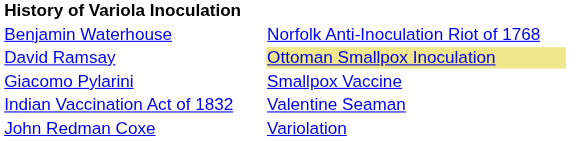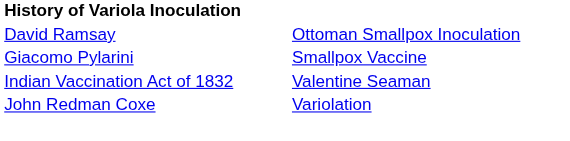- row: Benjamin Waterhouse | Norfolk Anti-Inoculation Riot of 1768
David Ramsay | column 2: khaki background -> no background
